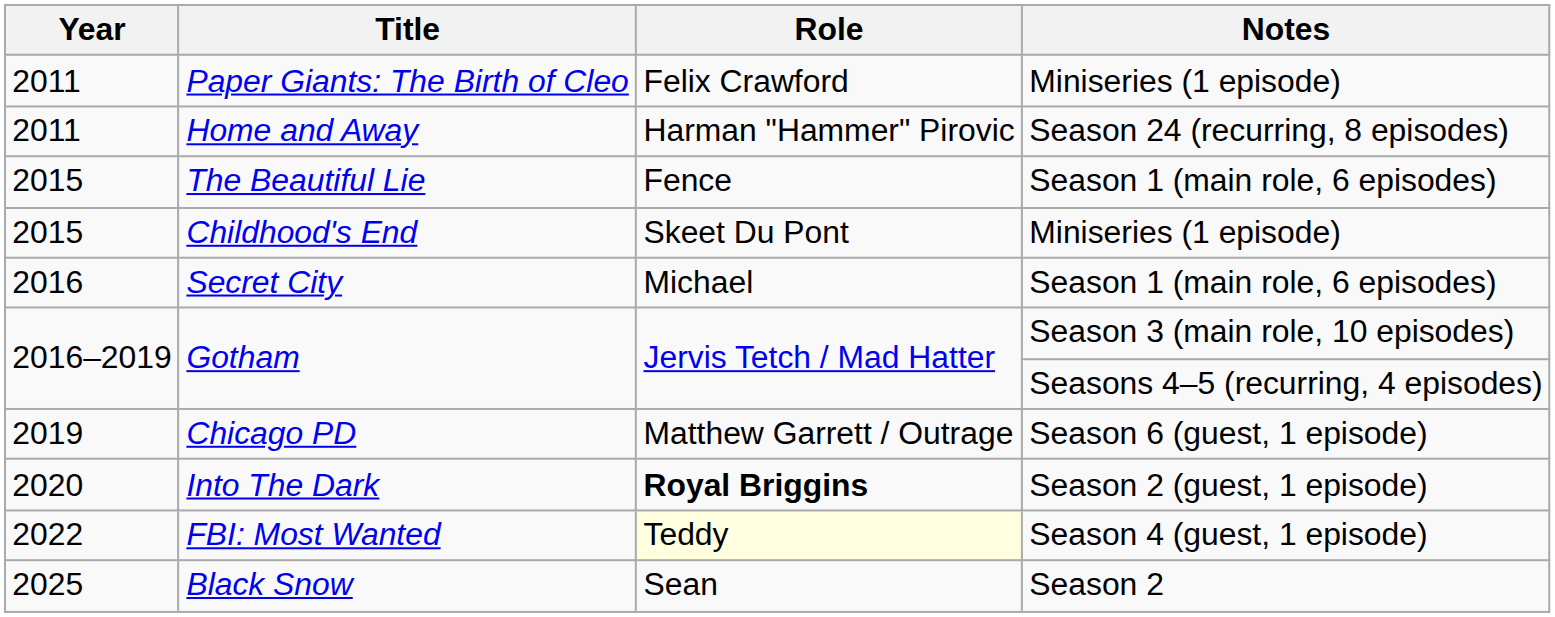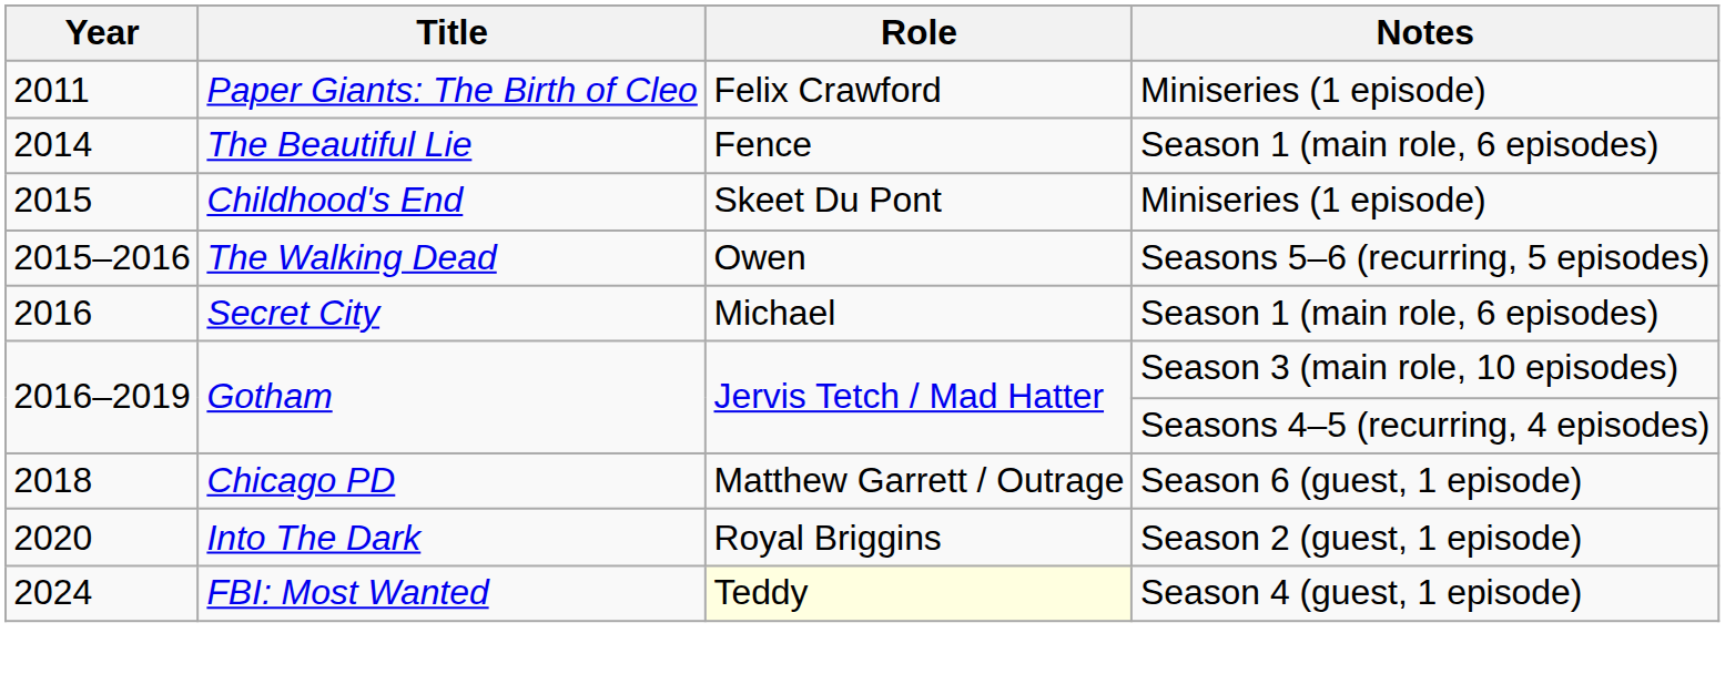- row: 2011 | Home and Away | Harman "Hammer" Pirovic | Season 24 (recurring, 8 episodes)
The Beautiful Lie | Year: 2015 -> 2014
+ row: 2015–2016 | The Walking Dead | Owen | Seasons 5–6 (recurring, 5 episodes)
Chicago PD | Year: 2019 -> 2018
Into The Dark | Role: bold -> normal
FBI: Most Wanted | Year: 2022 -> 2024
- row: 2025 | Black Snow | Sean | Season 2
